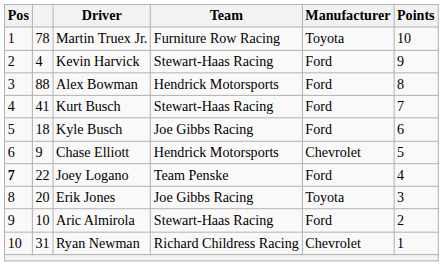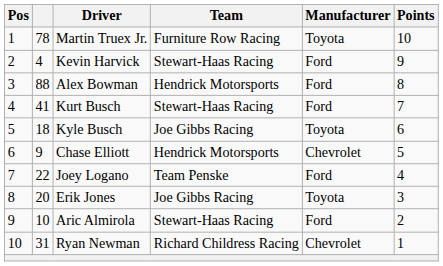Kyle Busch | Manufacturer: Ford -> Toyota
Joey Logano | Pos: bold -> normal
